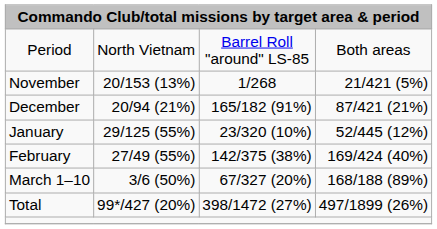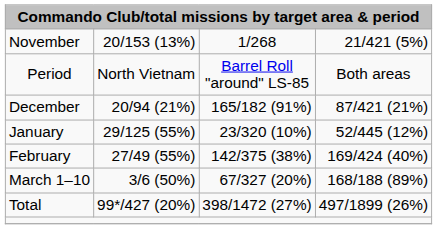rows swapped: Period <-> November
